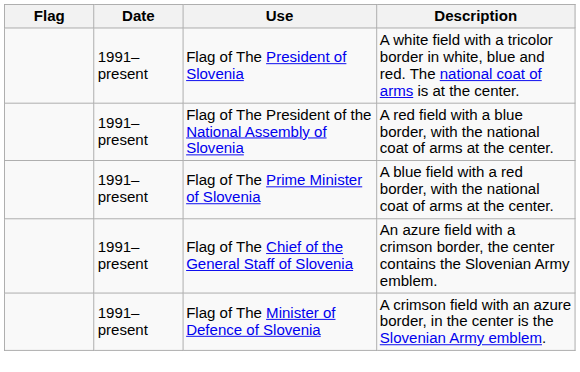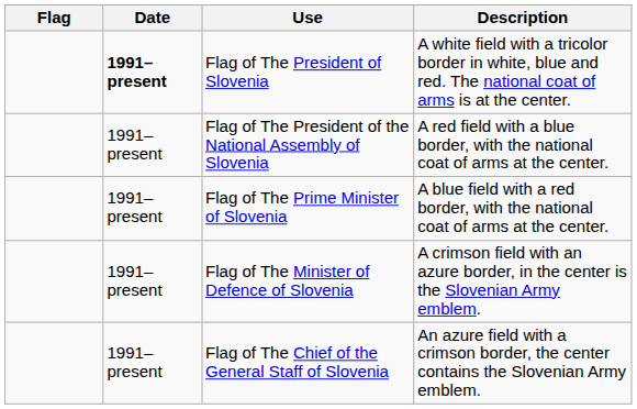Flag of The President of Slovenia | Date: normal -> bold
rows swapped: Flag of The Minister of Defence of Slovenia <-> Flag of The Chief of the General Staff of Slovenia
